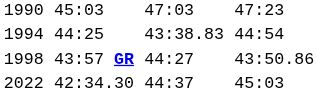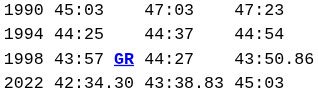1994 | column 5: 43:38.83 -> 44:37
2022 | column 5: 44:37 -> 43:38.83
